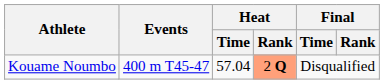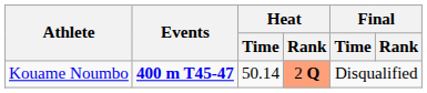Kouame Noumbo | Events: normal -> bold
Kouame Noumbo | Heat / Time: 57.04 -> 50.14
